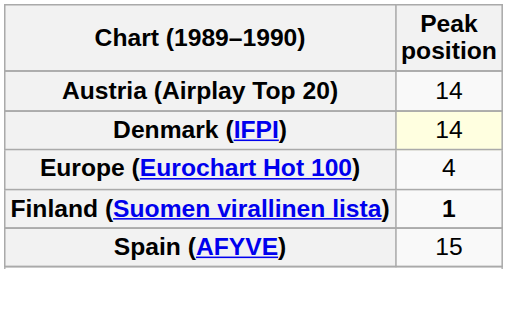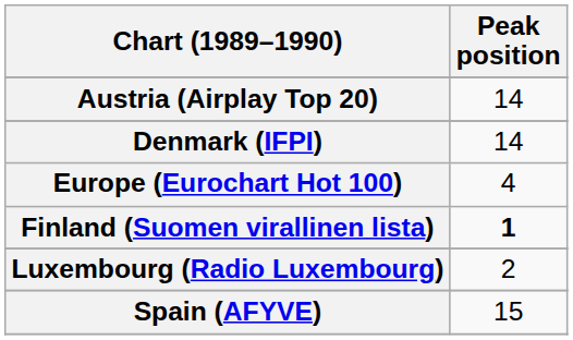Denmark (IFPI) | Peak position: lightyellow background -> no background
+ row: Luxembourg (Radio Luxembourg) | 2
